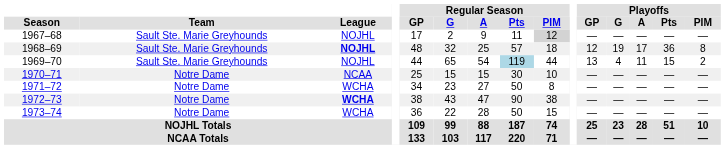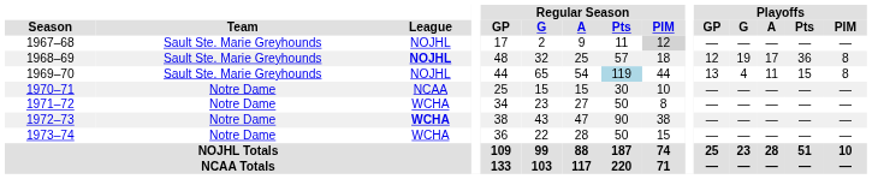1969–70 | Playoffs / PIM: 2 -> 8
